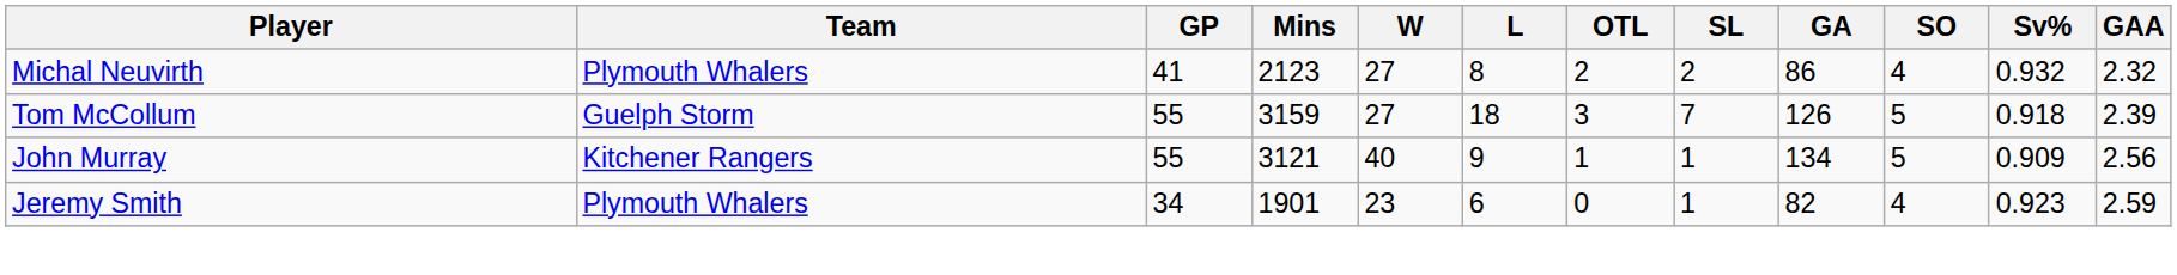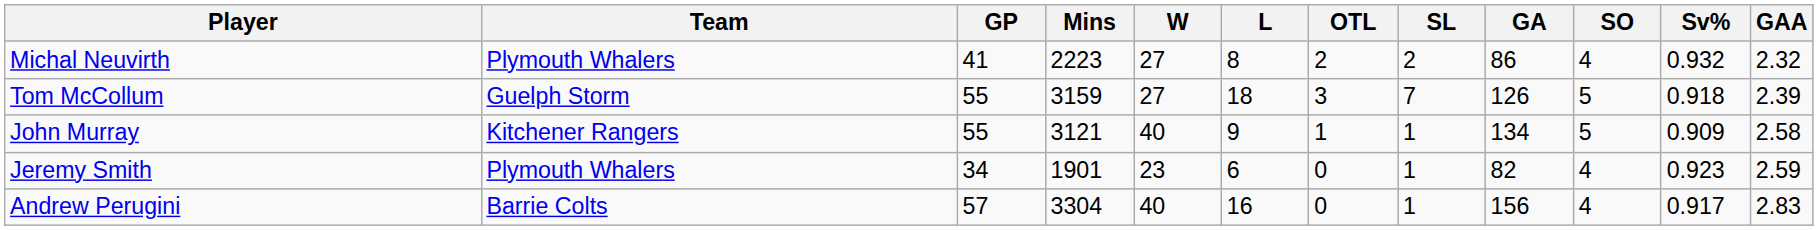Michal Neuvirth | Mins: 2123 -> 2223
John Murray | GAA: 2.56 -> 2.58
+ row: Andrew Perugini | Barrie Colts | 57 | 3304 | 40 | 16 | 0 | 1 | 156 | 4 | 0.917 | 2.83
